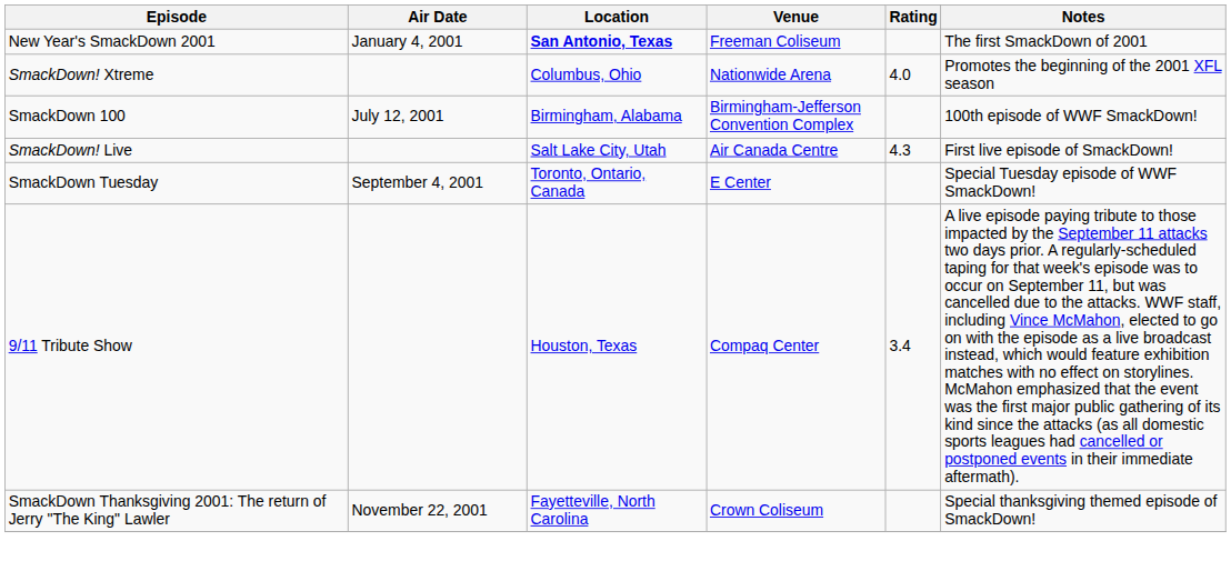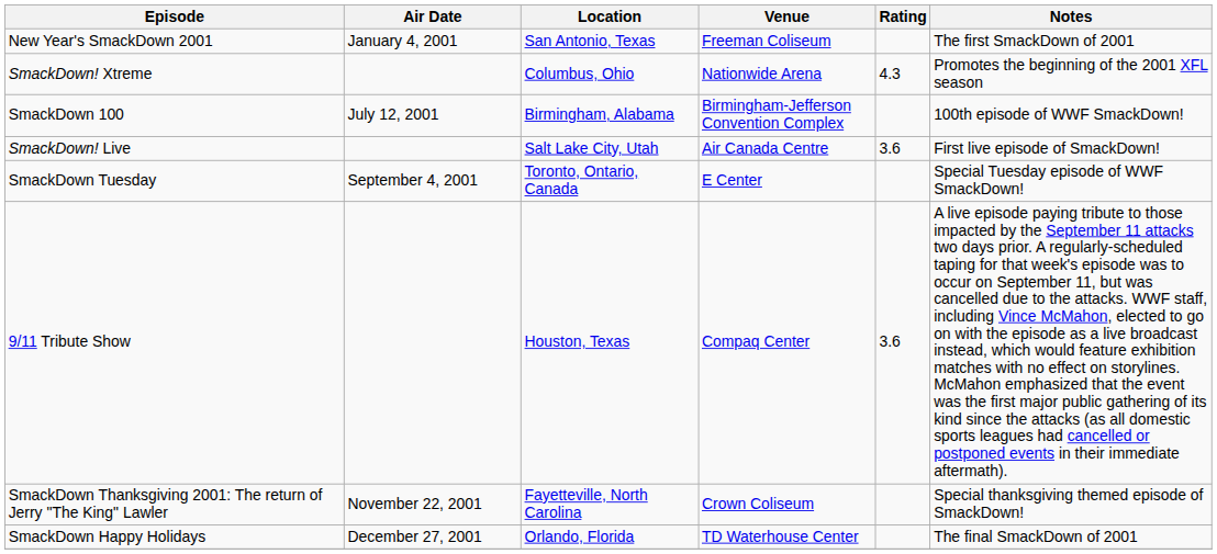New Year's SmackDown 2001 | Location: bold -> normal
SmackDown! Xtreme | Rating: 4.0 -> 4.3
SmackDown! Live | Rating: 4.3 -> 3.6
9/11 Tribute Show | Rating: 3.4 -> 3.6
+ row: SmackDown Happy Holidays | December 27, 2001 | Orlando, Florida | TD Waterhouse Center | The final SmackDown of 2001
